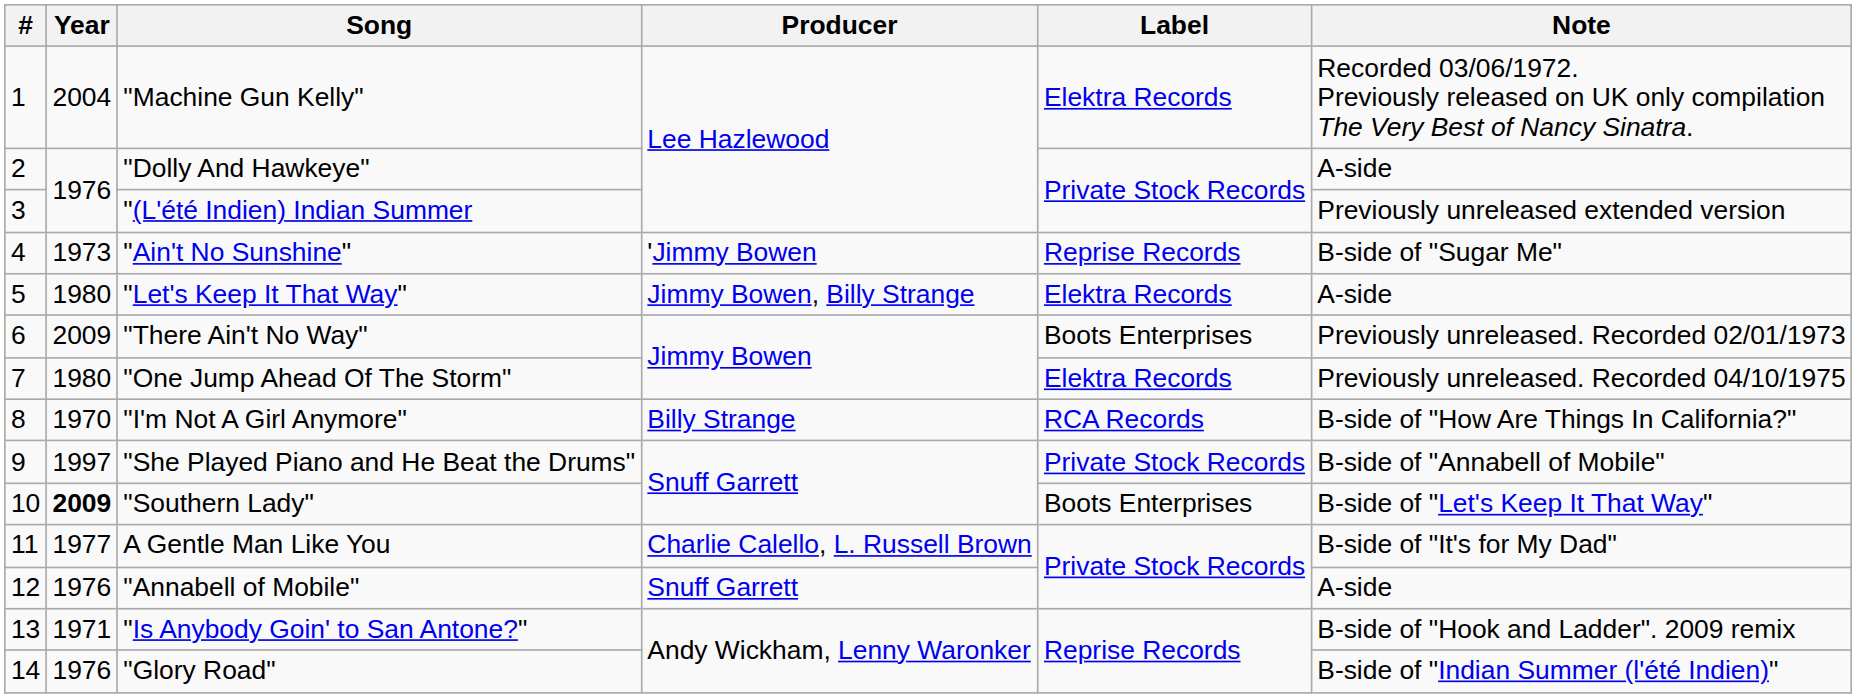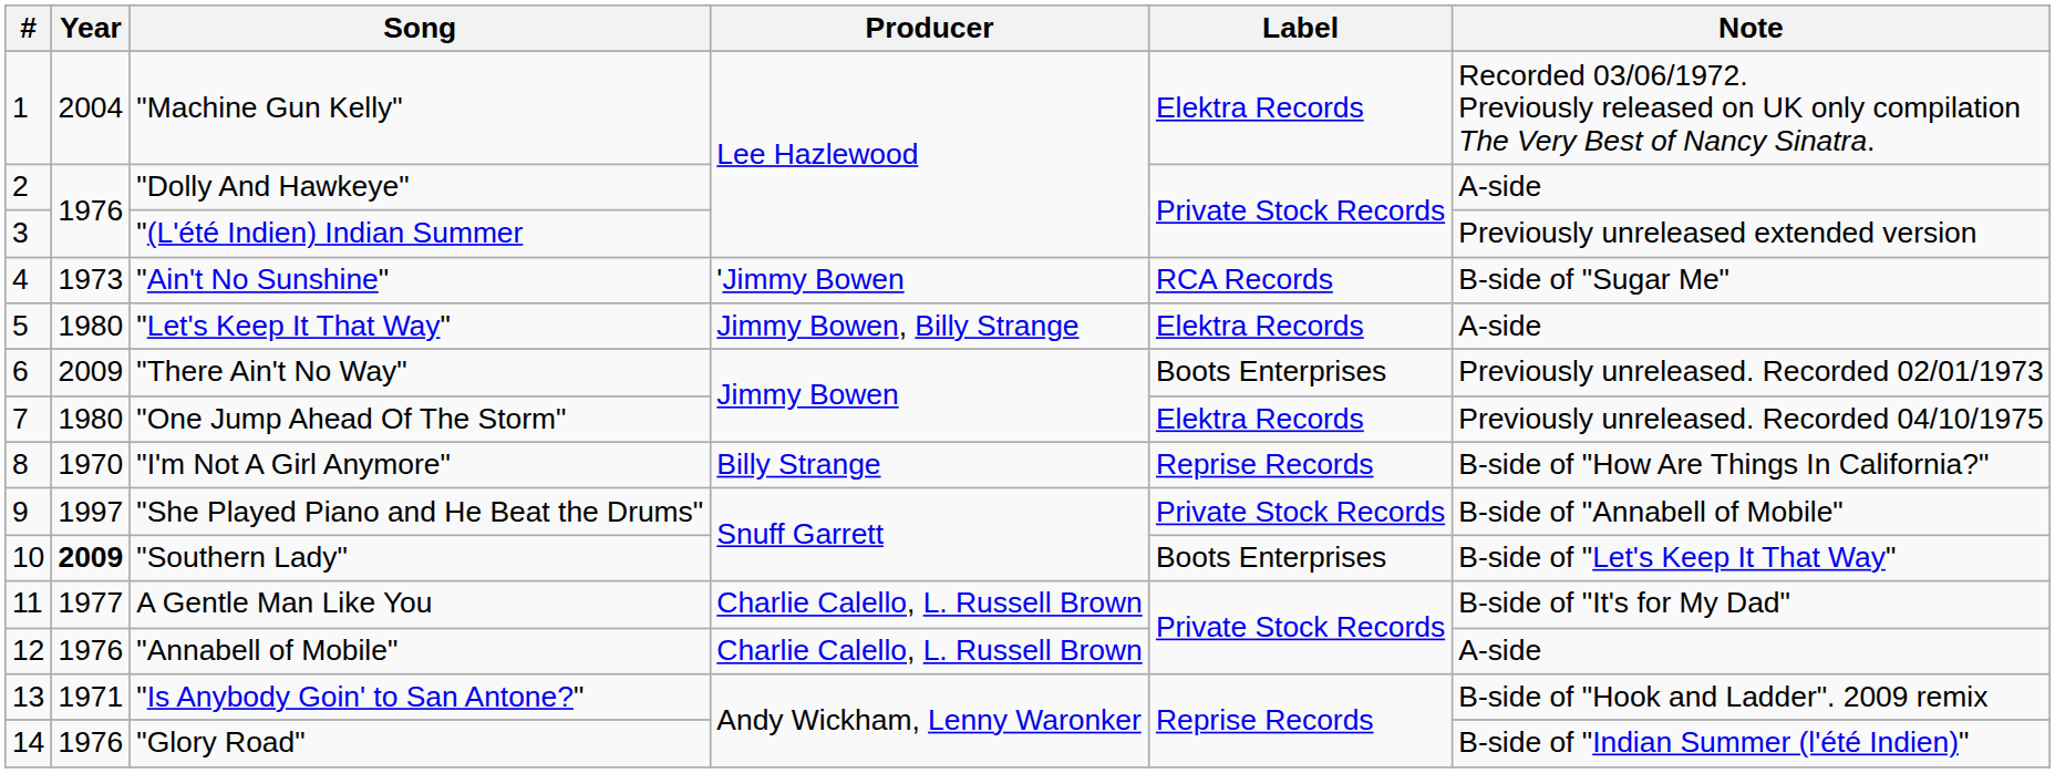"Ain't No Sunshine" | Label: Reprise Records -> RCA Records
"I'm Not A Girl Anymore" | Label: RCA Records -> Reprise Records
"Annabell of Mobile" | Producer: Snuff Garrett -> Charlie Calello, L. Russell Brown
